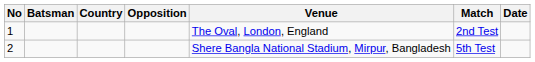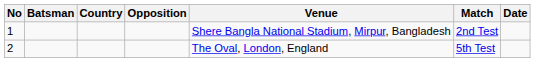1 | Venue: The Oval, London, England -> Shere Bangla National Stadium, Mirpur, Bangladesh
2 | Venue: Shere Bangla National Stadium, Mirpur, Bangladesh -> The Oval, London, England
